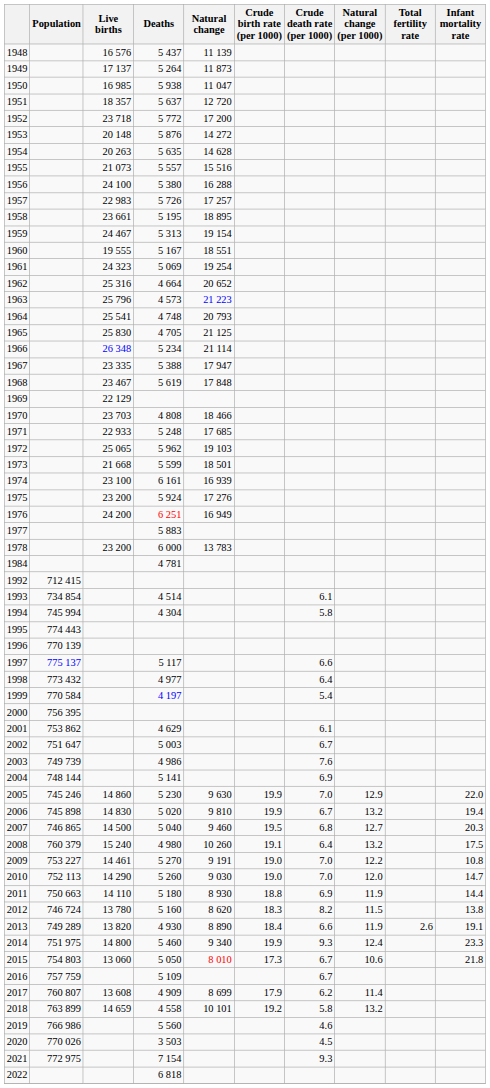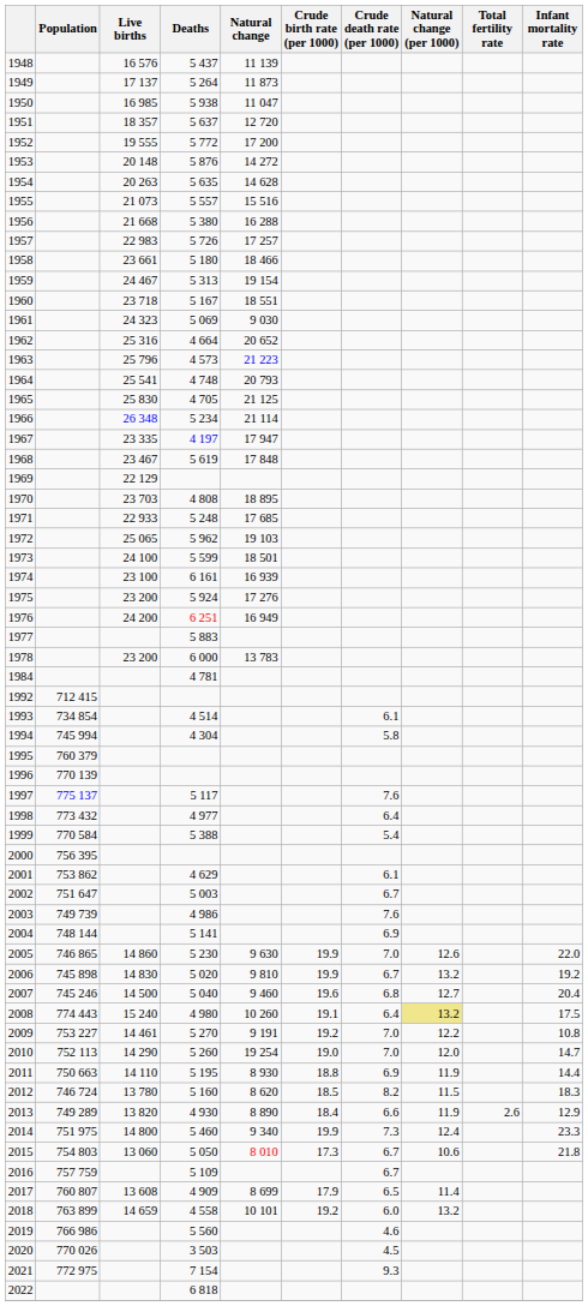1952 | Live births: 23 718 -> 19 555
1956 | Live births: 24 100 -> 21 668
1958 | Deaths: 5 195 -> 5 180
1958 | Natural change: 18 895 -> 18 466
1960 | Live births: 19 555 -> 23 718
1961 | Natural change: 19 254 -> 9 030
1967 | Deaths: 5 388 -> 4 197
1970 | Natural change: 18 466 -> 18 895
1973 | Live births: 21 668 -> 24 100
1995 | Population: 774 443 -> 760 379
1997 | Crude death rate (per 1000): 6.6 -> 7.6
1999 | Deaths: 4 197 -> 5 388
2005 | Population: 745 246 -> 746 865
2005 | Natural change (per 1000): 12.9 -> 12.6
2006 | Infant mortality rate: 19.4 -> 19.2
2007 | Population: 746 865 -> 745 246
2007 | Crude birth rate (per 1000): 19.5 -> 19.6
2007 | Infant mortality rate: 20.3 -> 20.4
2008 | Population: 760 379 -> 774 443
2008 | Natural change (per 1000): no background -> khaki background
2009 | Crude birth rate (per 1000): 19.0 -> 19.2
2010 | Natural change: 9 030 -> 19 254
2011 | Deaths: 5 180 -> 5 195
2012 | Crude birth rate (per 1000): 18.3 -> 18.5
2012 | Infant mortality rate: 13.8 -> 18.3
2013 | Infant mortality rate: 19.1 -> 12.9
2014 | Crude death rate (per 1000): 9.3 -> 7.3
2017 | Crude death rate (per 1000): 6.2 -> 6.5
2018 | Crude death rate (per 1000): 5.8 -> 6.0
